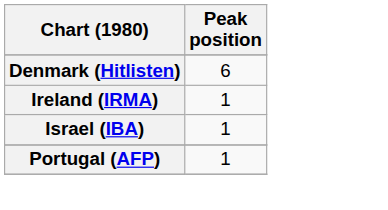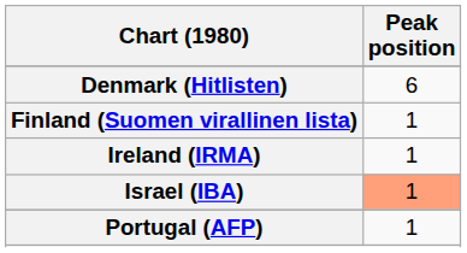+ row: Finland (Suomen virallinen lista) | 1
Israel (IBA) | Peak position: no background -> lightsalmon background
